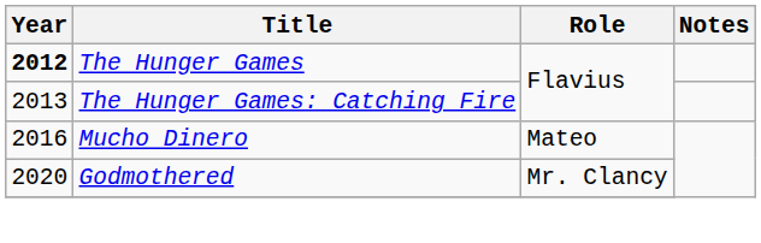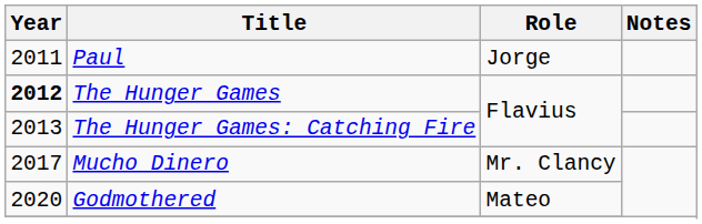+ row: 2011 | Paul | Jorge
Mucho Dinero | Year: 2016 -> 2017
Mucho Dinero | Role: Mateo -> Mr. Clancy
Godmothered | Role: Mr. Clancy -> Mateo
